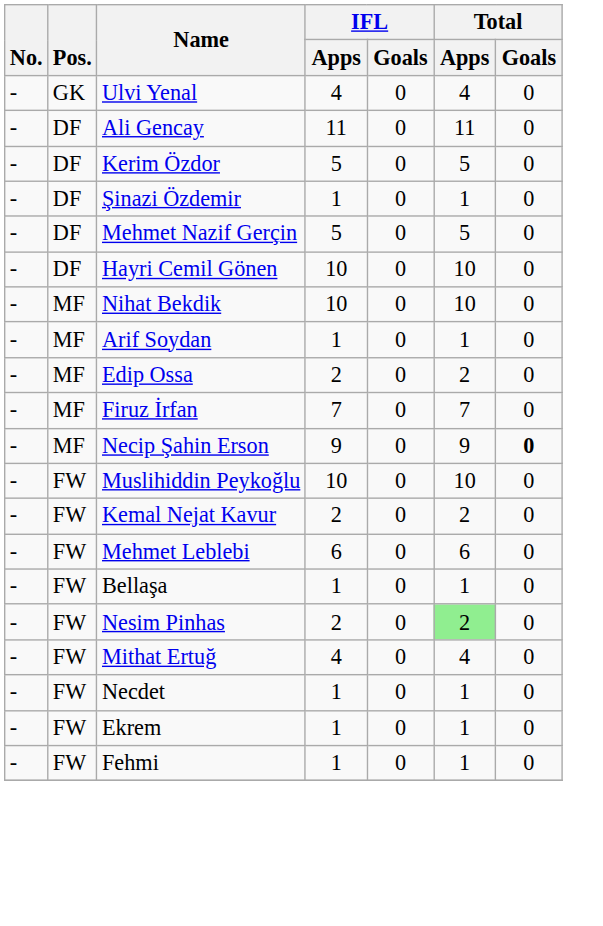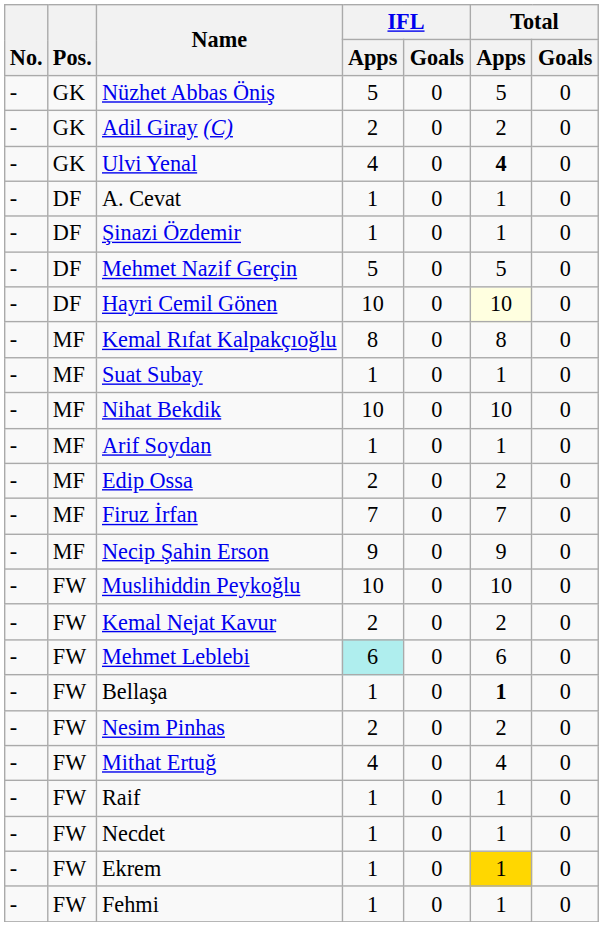+ row: - | GK | Nüzhet Abbas Öniş | 5 | 0 | 5 | 0
+ row: - | GK | Adil Giray (C) | 2 | 0 | 2 | 0
Ulvi Yenal | Total / Apps: normal -> bold
+ row: - | DF | A. Cevat | 1 | 0 | 1 | 0
- row: - | DF | Ali Gencay | 11 | 0 | 11 | 0
- row: - | DF | Kerim Özdor | 5 | 0 | 5 | 0
Hayri Cemil Gönen | Total / Apps: no background -> lightyellow background
+ row: - | MF | Kemal Rıfat Kalpakçıoğlu | 8 | 0 | 8 | 0
+ row: - | MF | Suat Subay | 1 | 0 | 1 | 0
Necip Şahin Erson | Total / Goals: bold -> normal
Mehmet Leblebi | IFL / Apps: no background -> paleturquoise background
Bellaşa | Total / Apps: normal -> bold
Nesim Pinhas | Total / Apps: lightgreen background -> no background
+ row: - | FW | Raif | 1 | 0 | 1 | 0
Ekrem | Total / Apps: no background -> gold background
